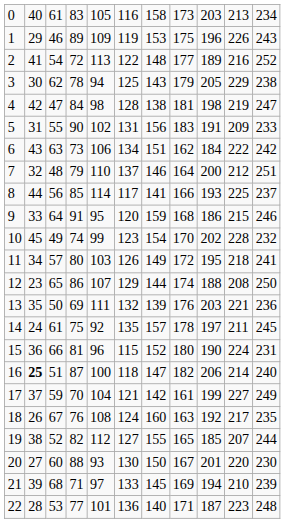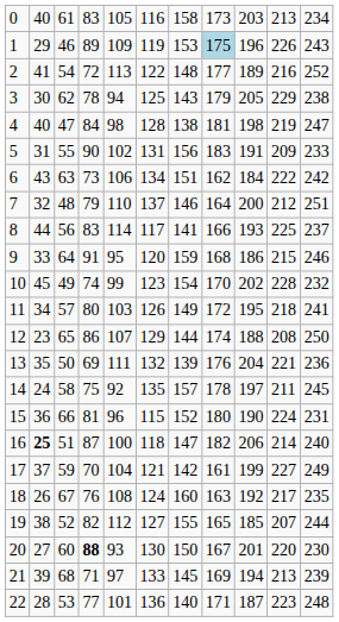1 | column 8: no background -> lightblue background
4 | column 2: 42 -> 40
8 | column 4: 85 -> 83
13 | column 9: 203 -> 204
14 | column 3: 61 -> 58
20 | column 4: normal -> bold
21 | column 10: 210 -> 213
